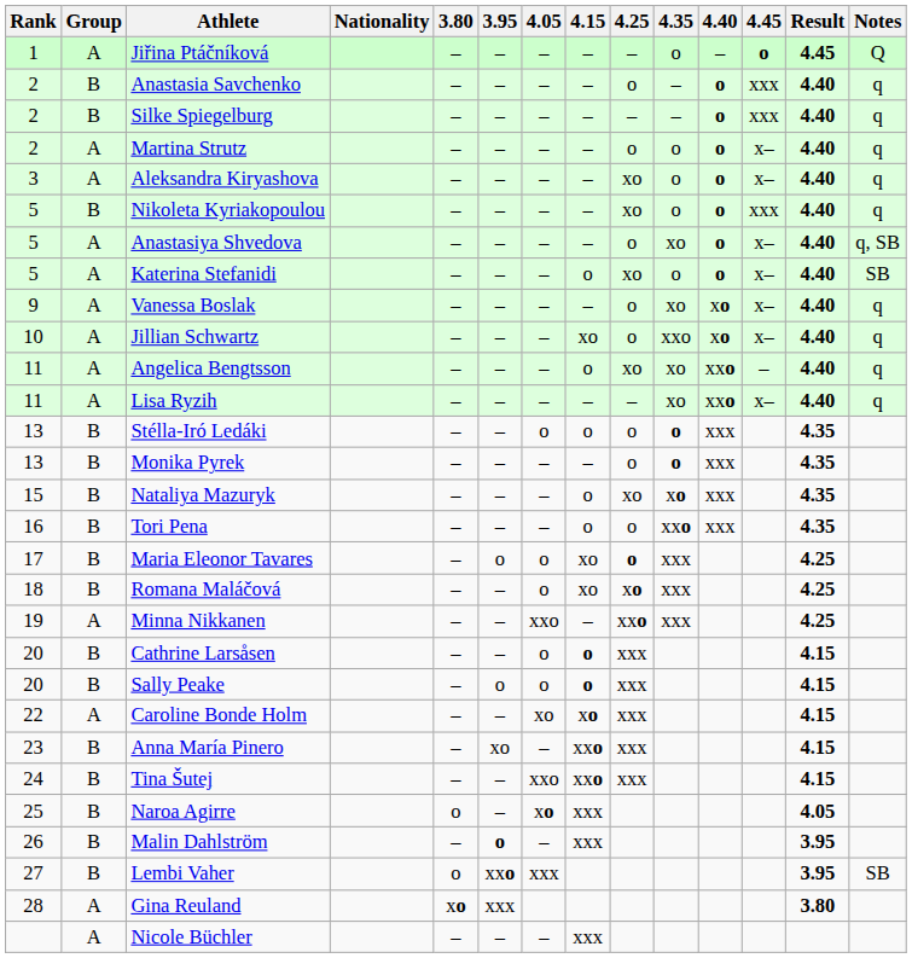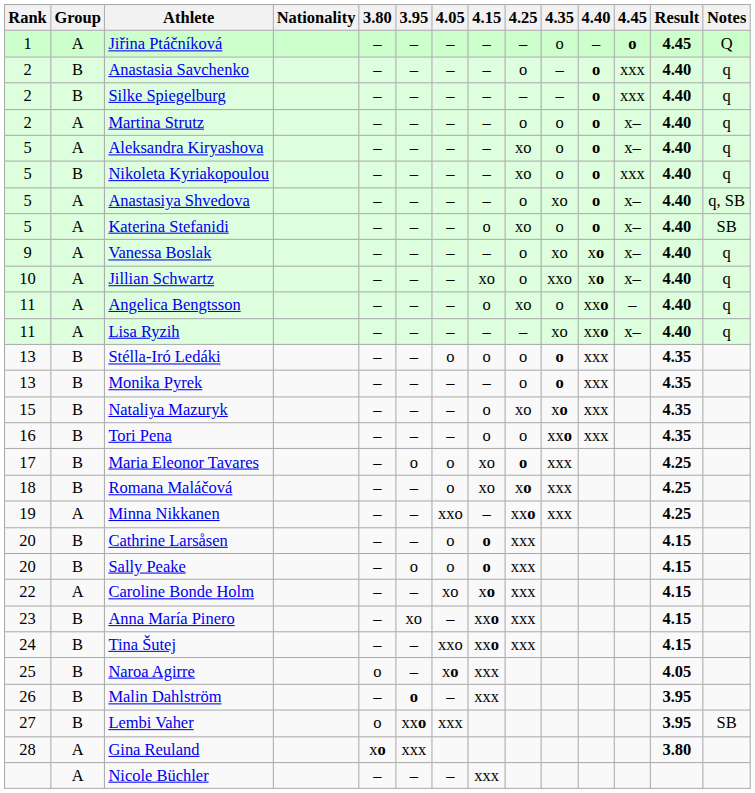Aleksandra Kiryashova | Rank: 3 -> 5
Angelica Bengtsson | 4.35: xo -> o
